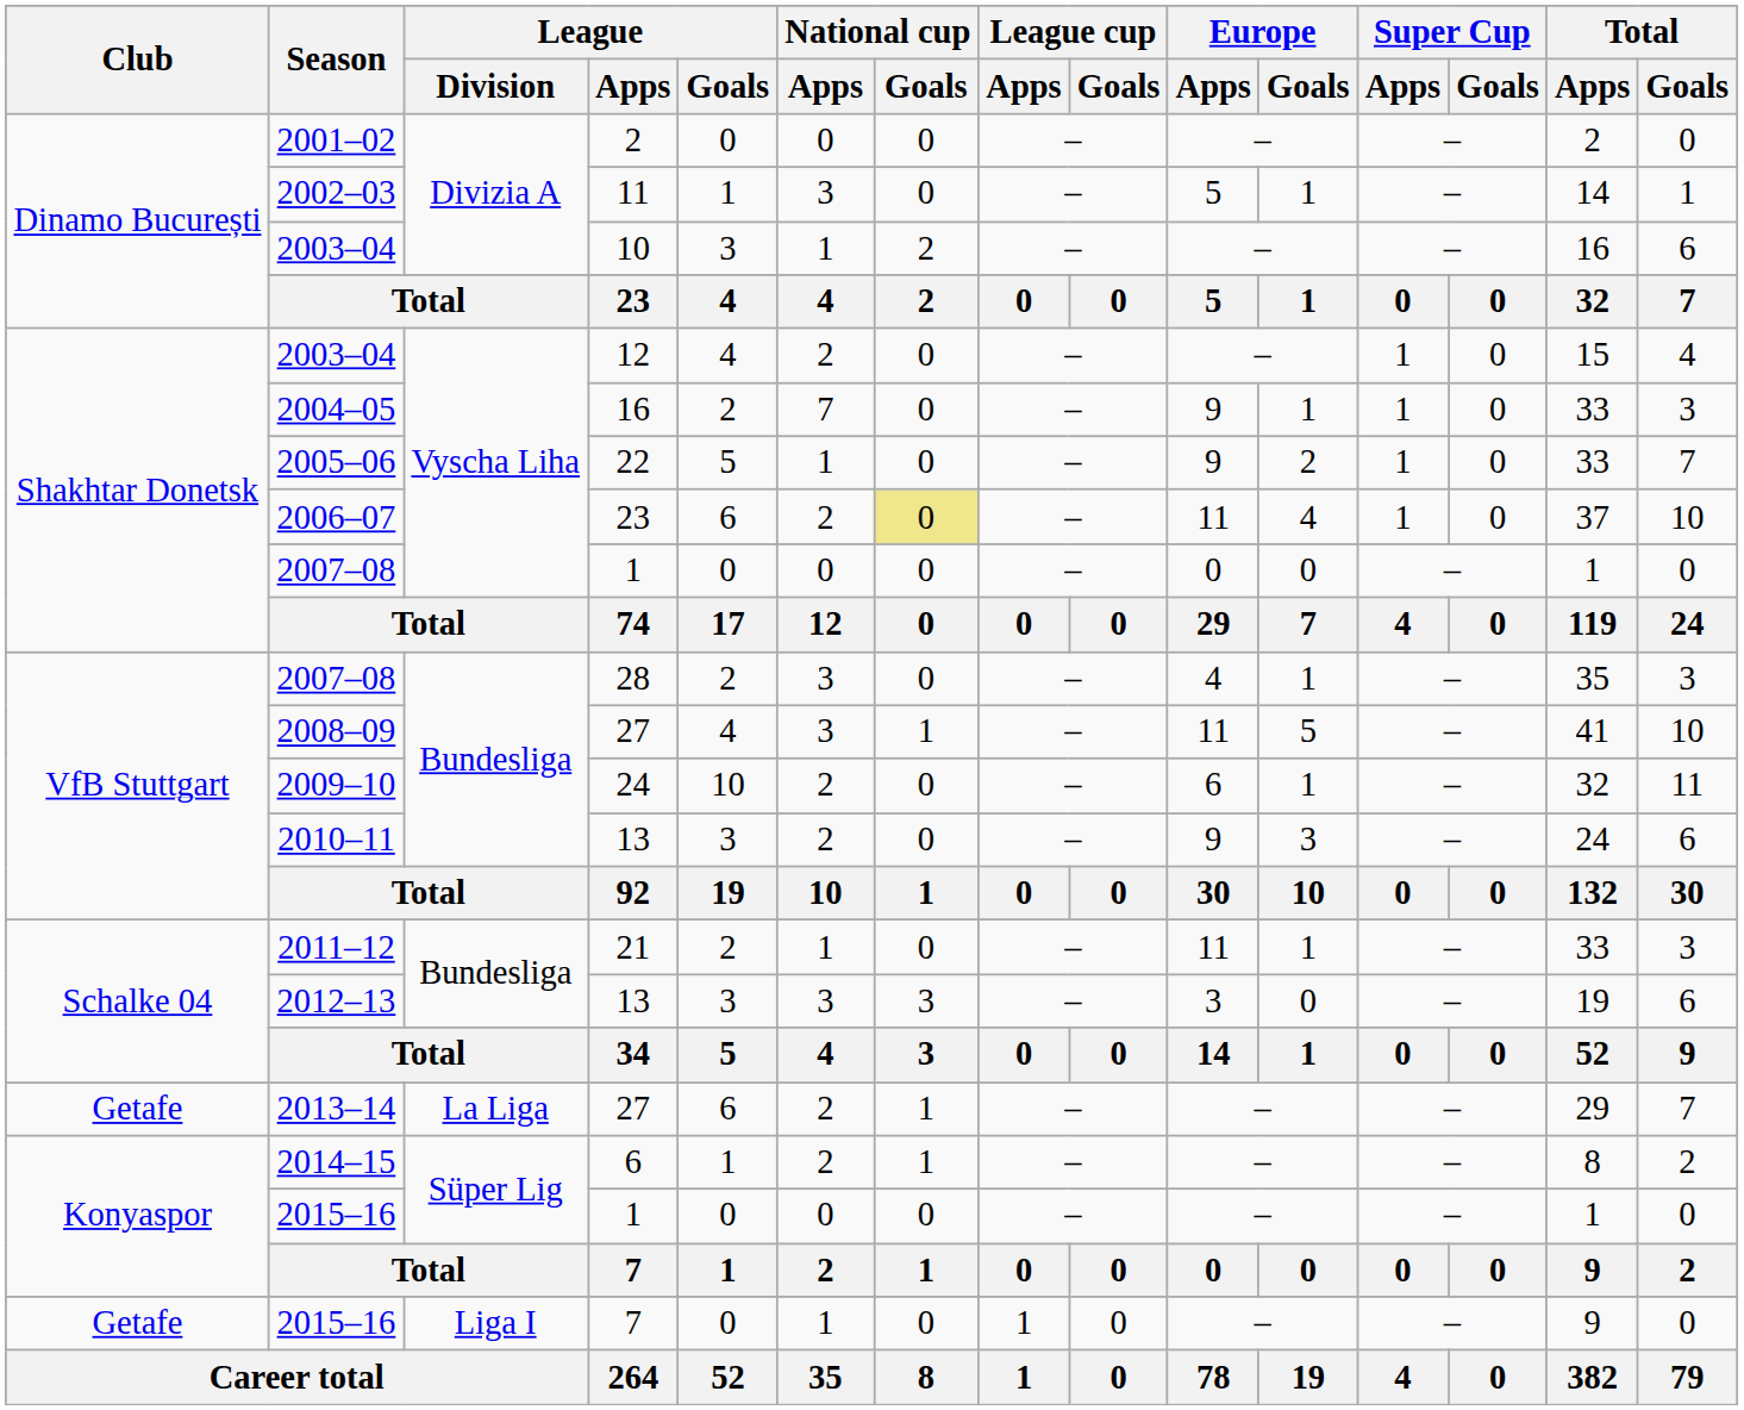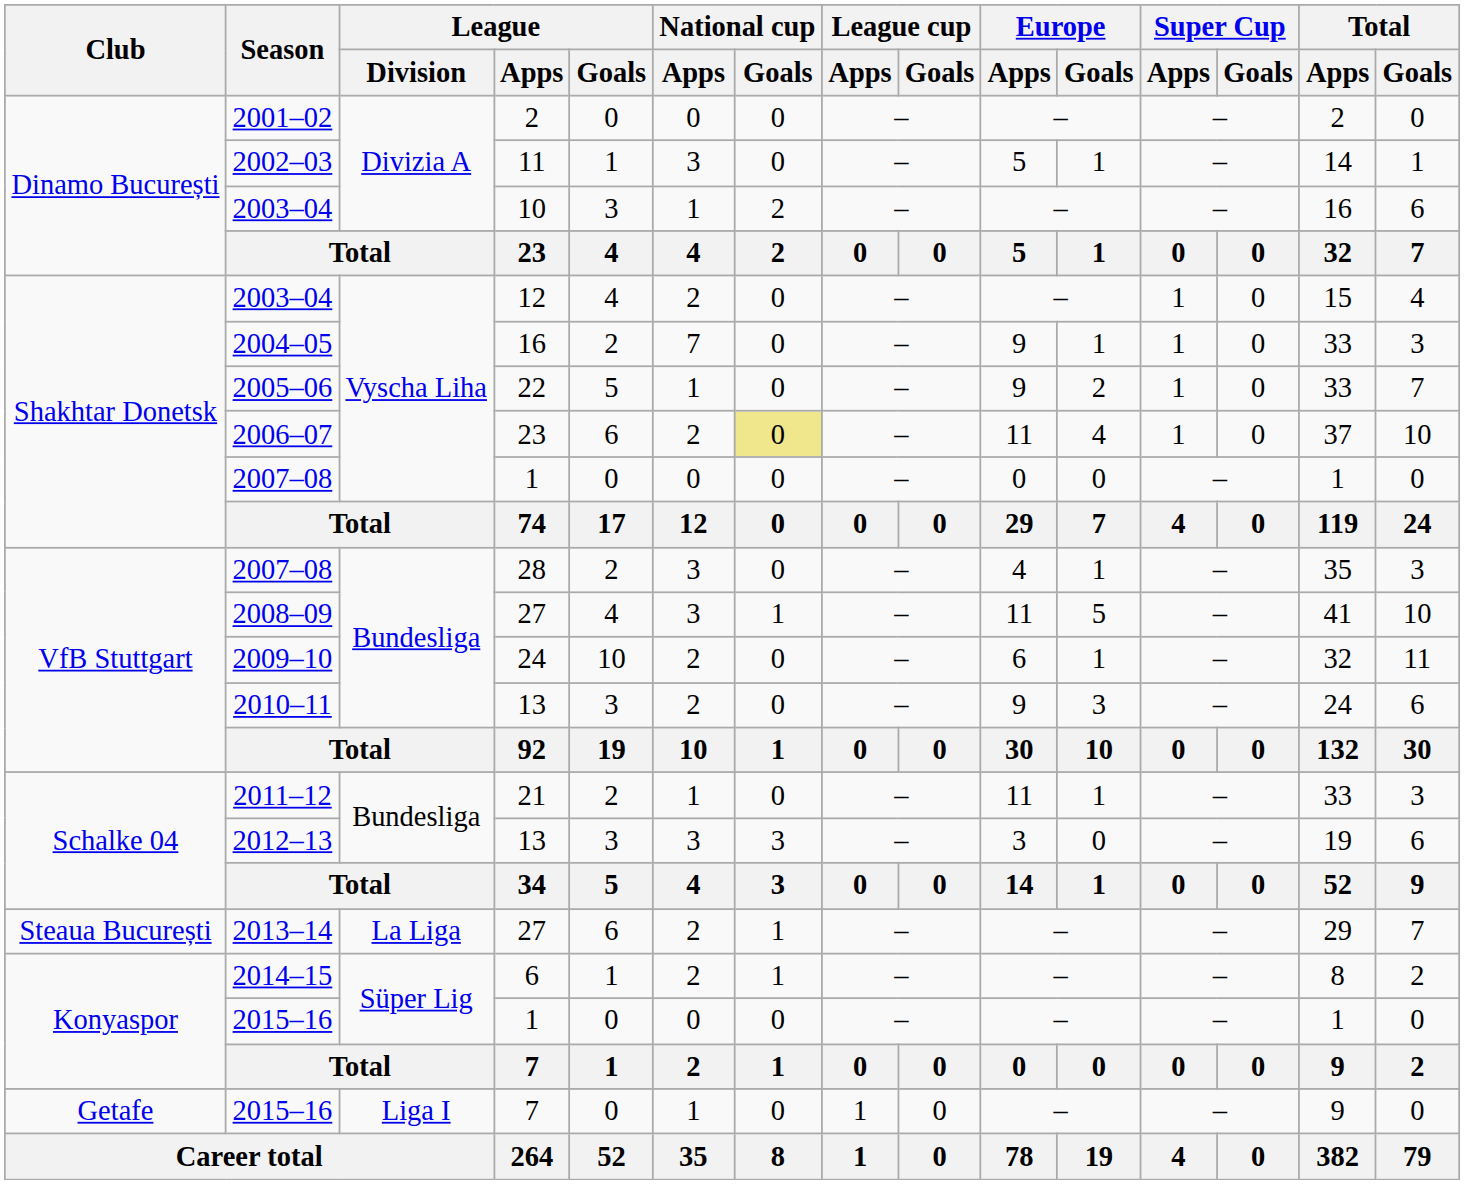2013–14 | Club: Getafe -> Steaua București
